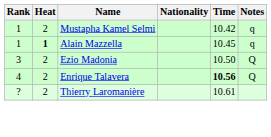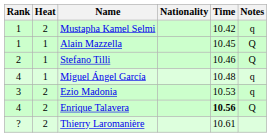Alain Mazzella | Heat: bold -> normal
Alain Mazzella | Notes: q -> Q
+ row: 2 | 1 | Stefano Tilli | 10.46 | Q
+ row: 4 | 1 | Miguel Ángel García | 10.48 | q
Ezio Madonia | Time: 10.50 -> 10.53
Ezio Madonia | Notes: Q -> q
